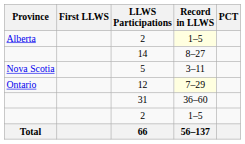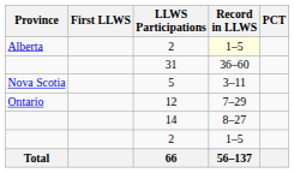rows swapped: 31 <-> 14
12 | Record in LLWS: lightyellow background -> no background
